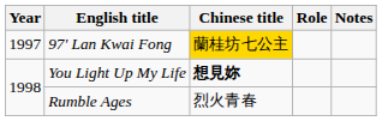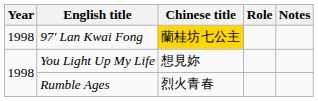97' Lan Kwai Fong | Year: 1997 -> 1998
You Light Up My Life | Chinese title: bold -> normal
